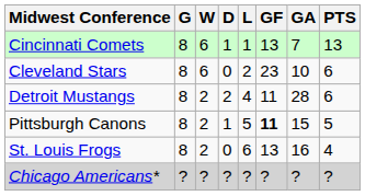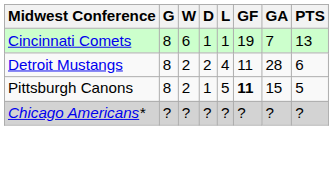Cincinnati Comets | GF: 13 -> 19
- row: Cleveland Stars | 8 | 6 | 0 | 2 | 23 | 10 | 6
- row: St. Louis Frogs | 8 | 2 | 0 | 6 | 13 | 16 | 4
